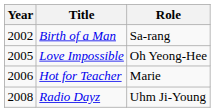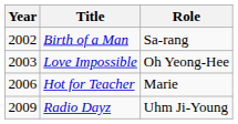Love Impossible | Year: 2005 -> 2003
Radio Dayz | Year: 2008 -> 2009
